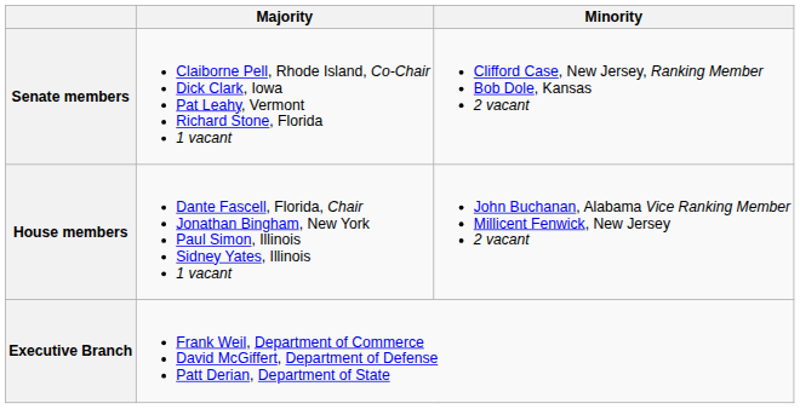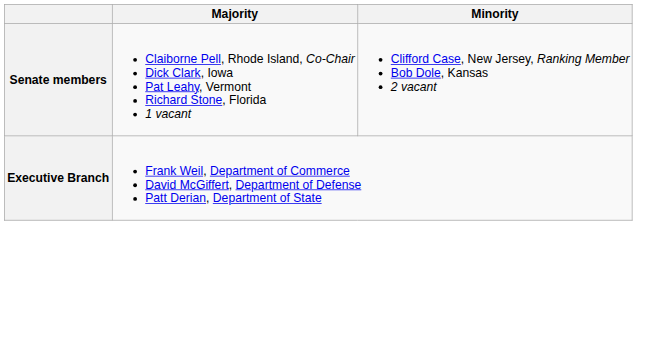- row: House members | Dante Fascell, Florida, Chair Jonathan Bingham, New York Paul Simon, Illinois Sidney Yates, Illinois 1 vacant | John Buchanan, Alabama Vice Ranking Member Millicent Fenwick, New Jersey 2 vacant
